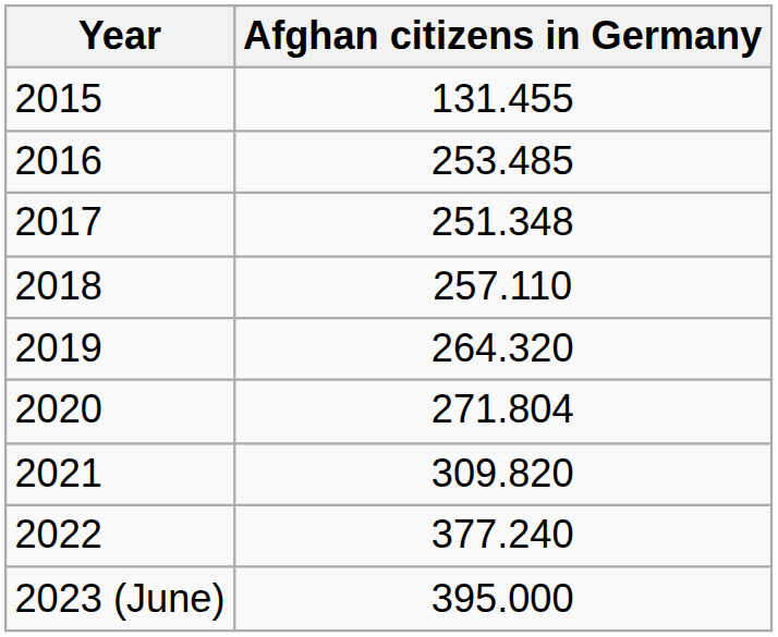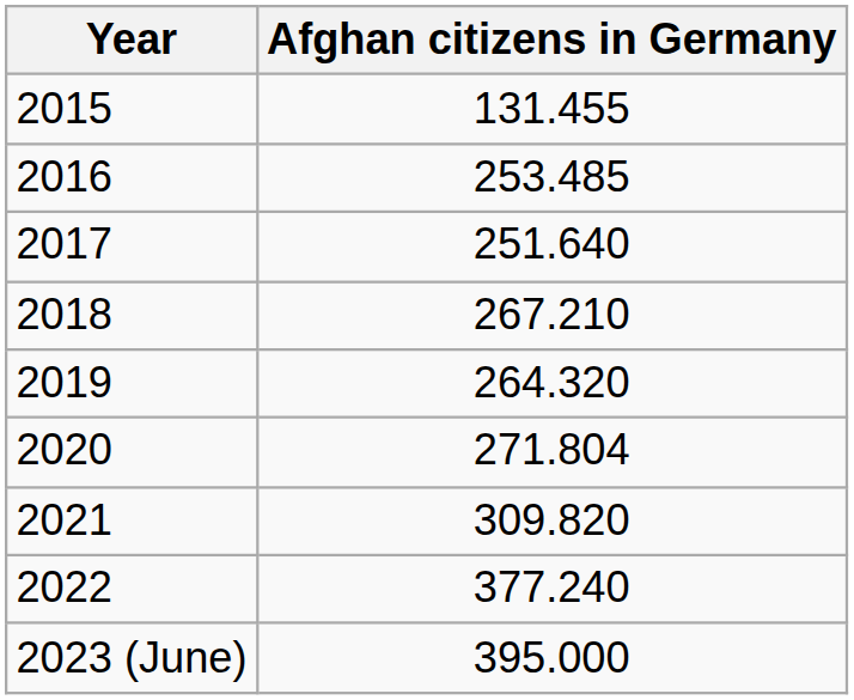2017 | Afghan citizens in Germany: 251.348 -> 251.640
2018 | Afghan citizens in Germany: 257.110 -> 267.210
